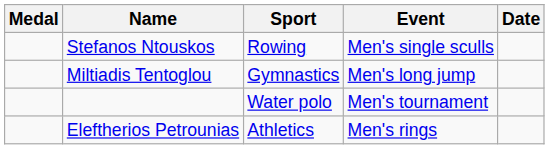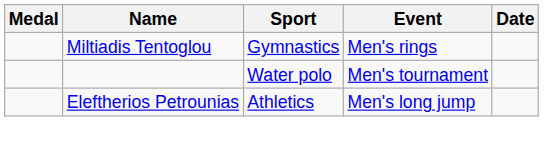- row: Stefanos Ntouskos | Rowing | Men's single sculls
Miltiadis Tentoglou | Event: Men's long jump -> Men's rings
Eleftherios Petrounias | Event: Men's rings -> Men's long jump
